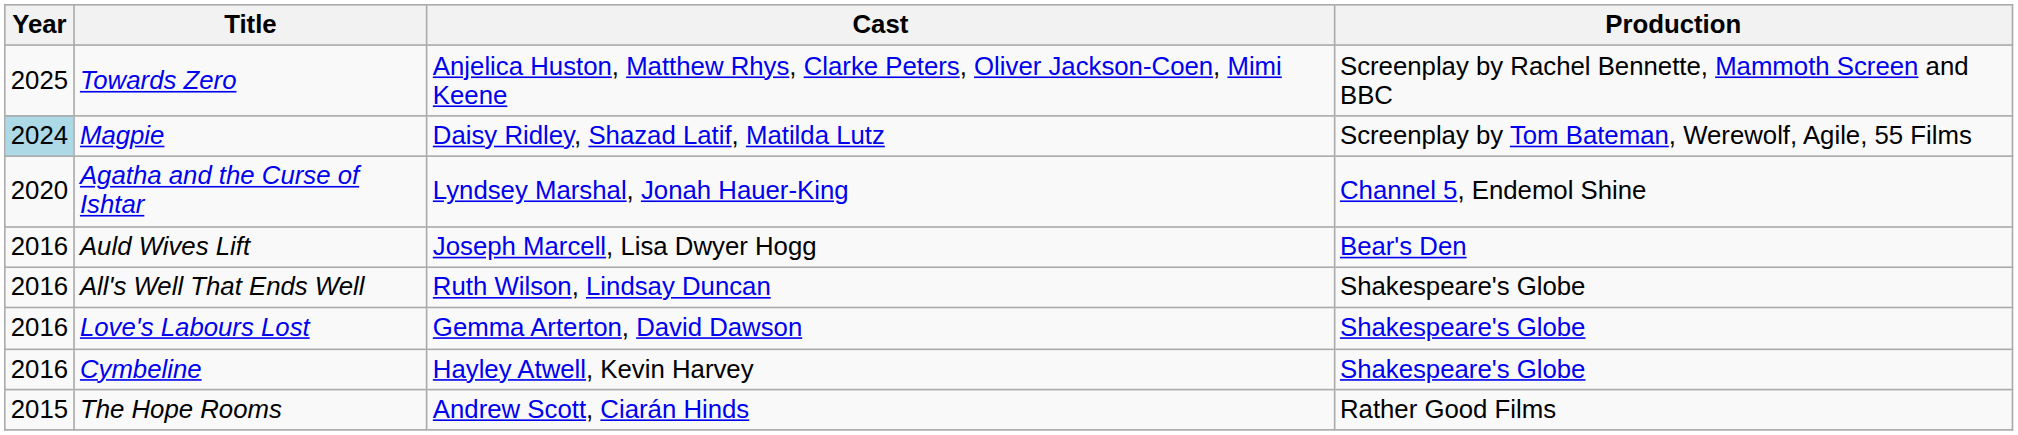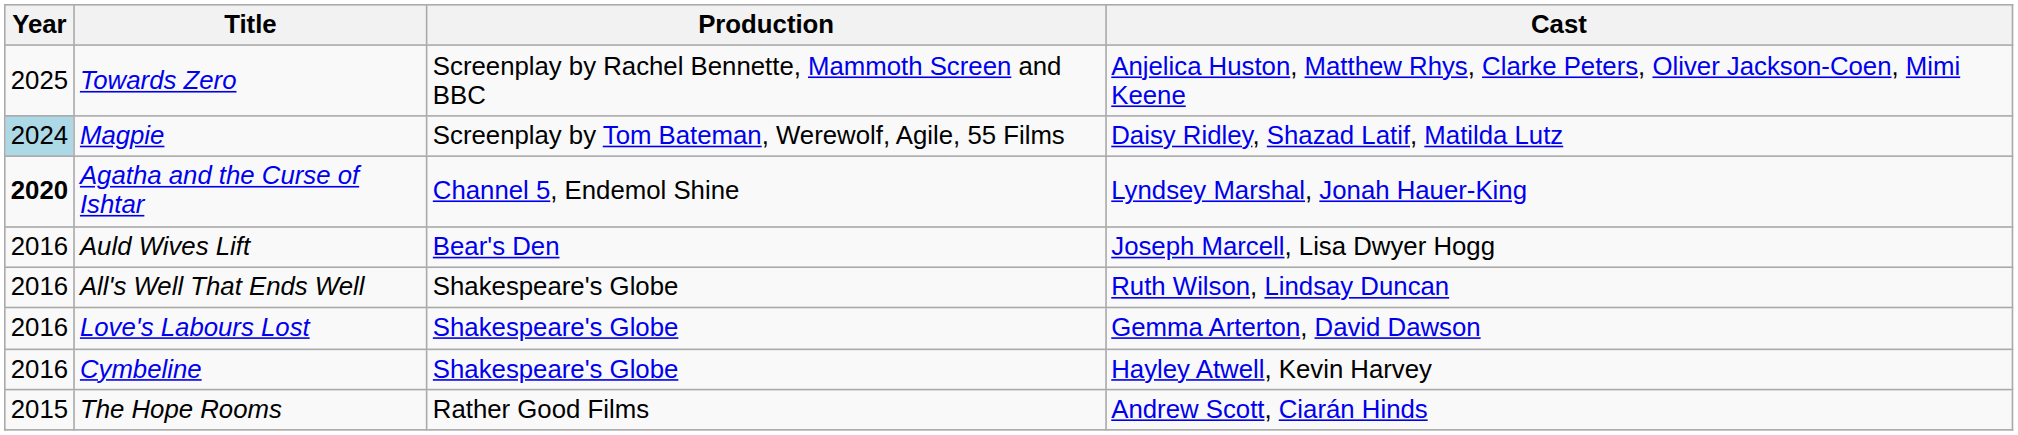columns swapped: Production <-> Cast
Agatha and the Curse of Ishtar | Year: normal -> bold
